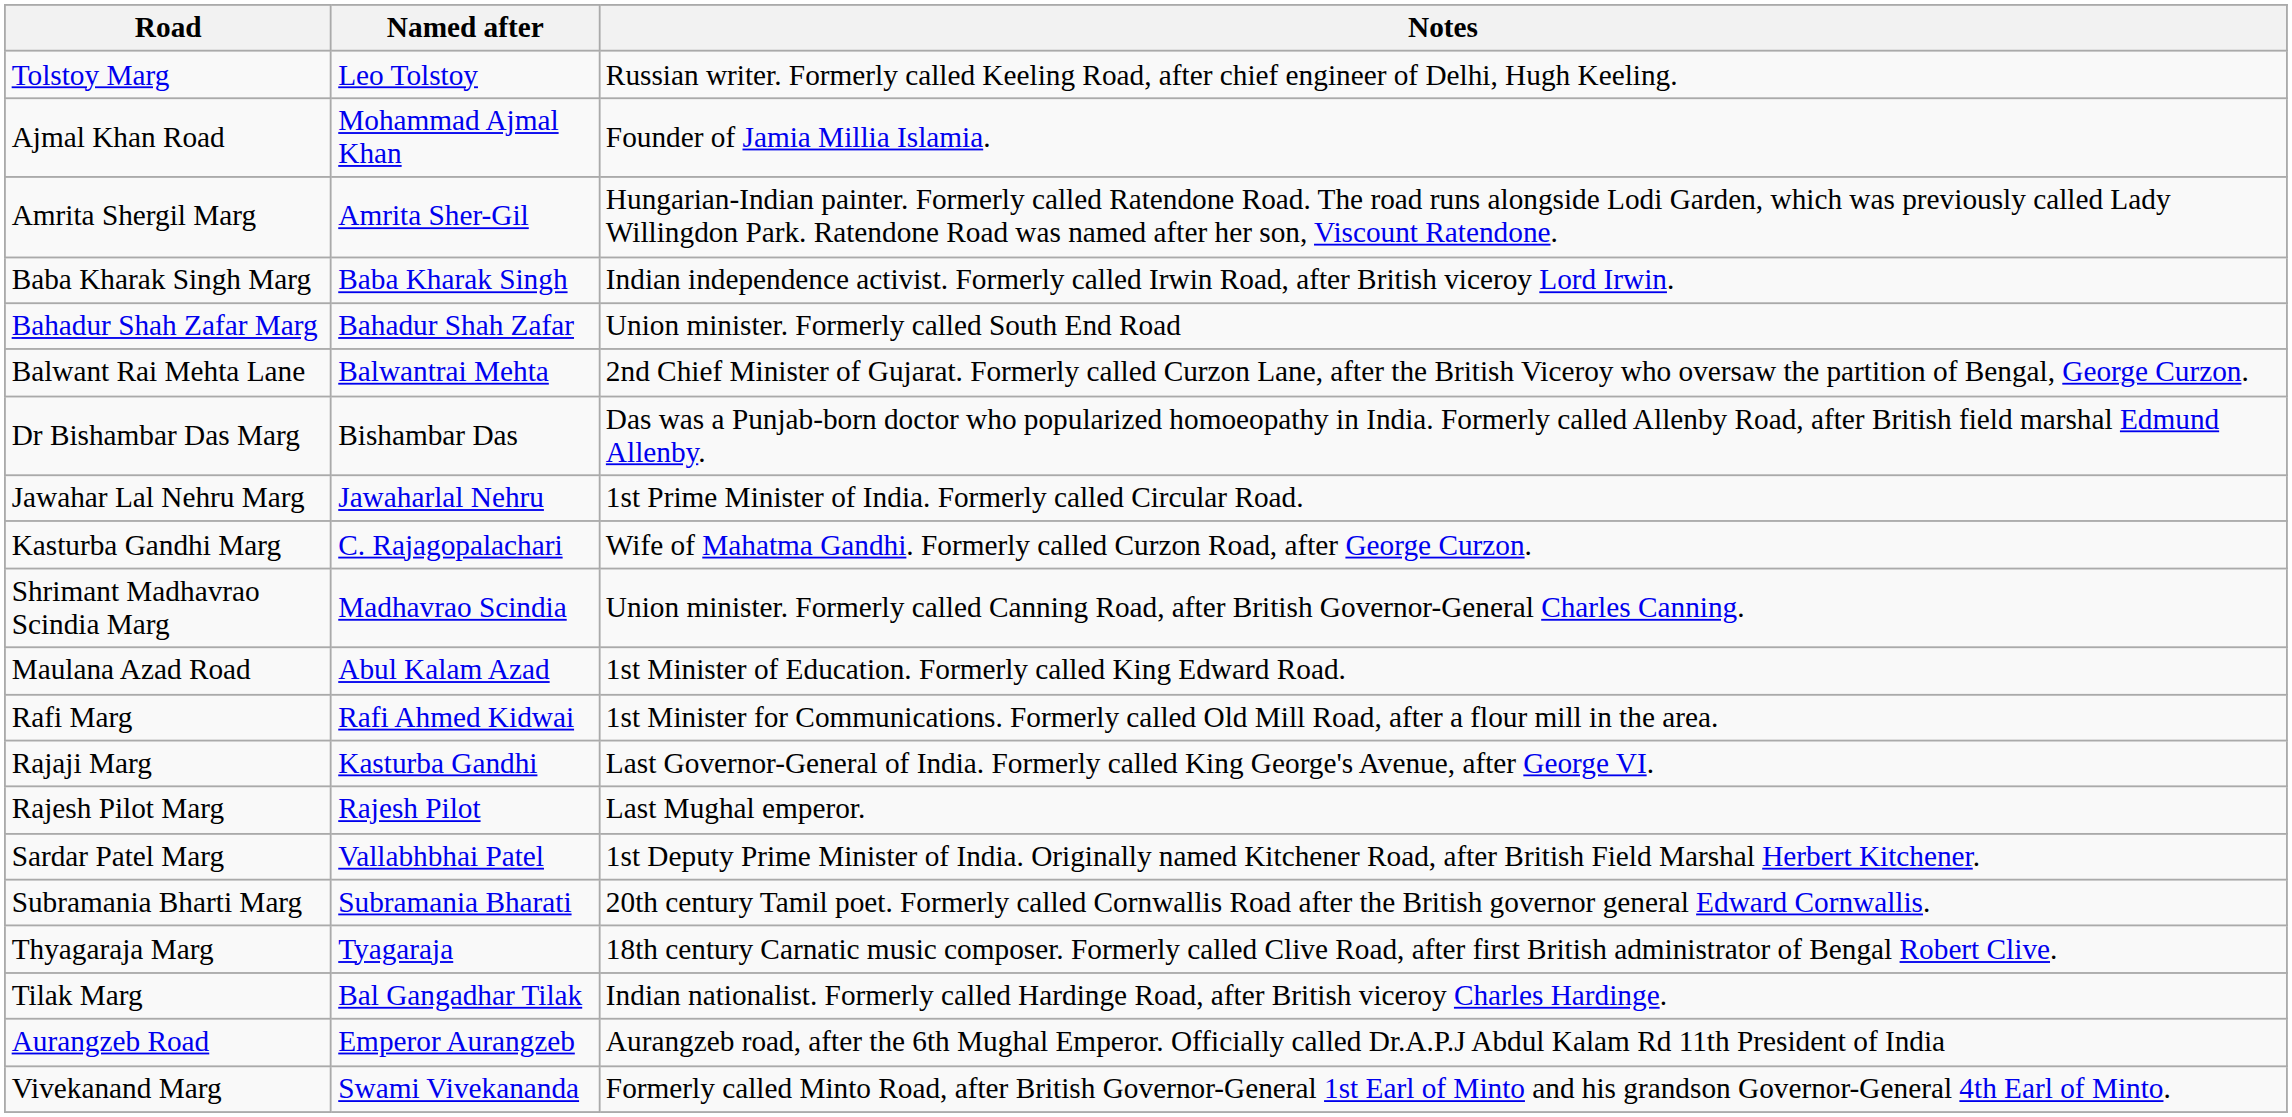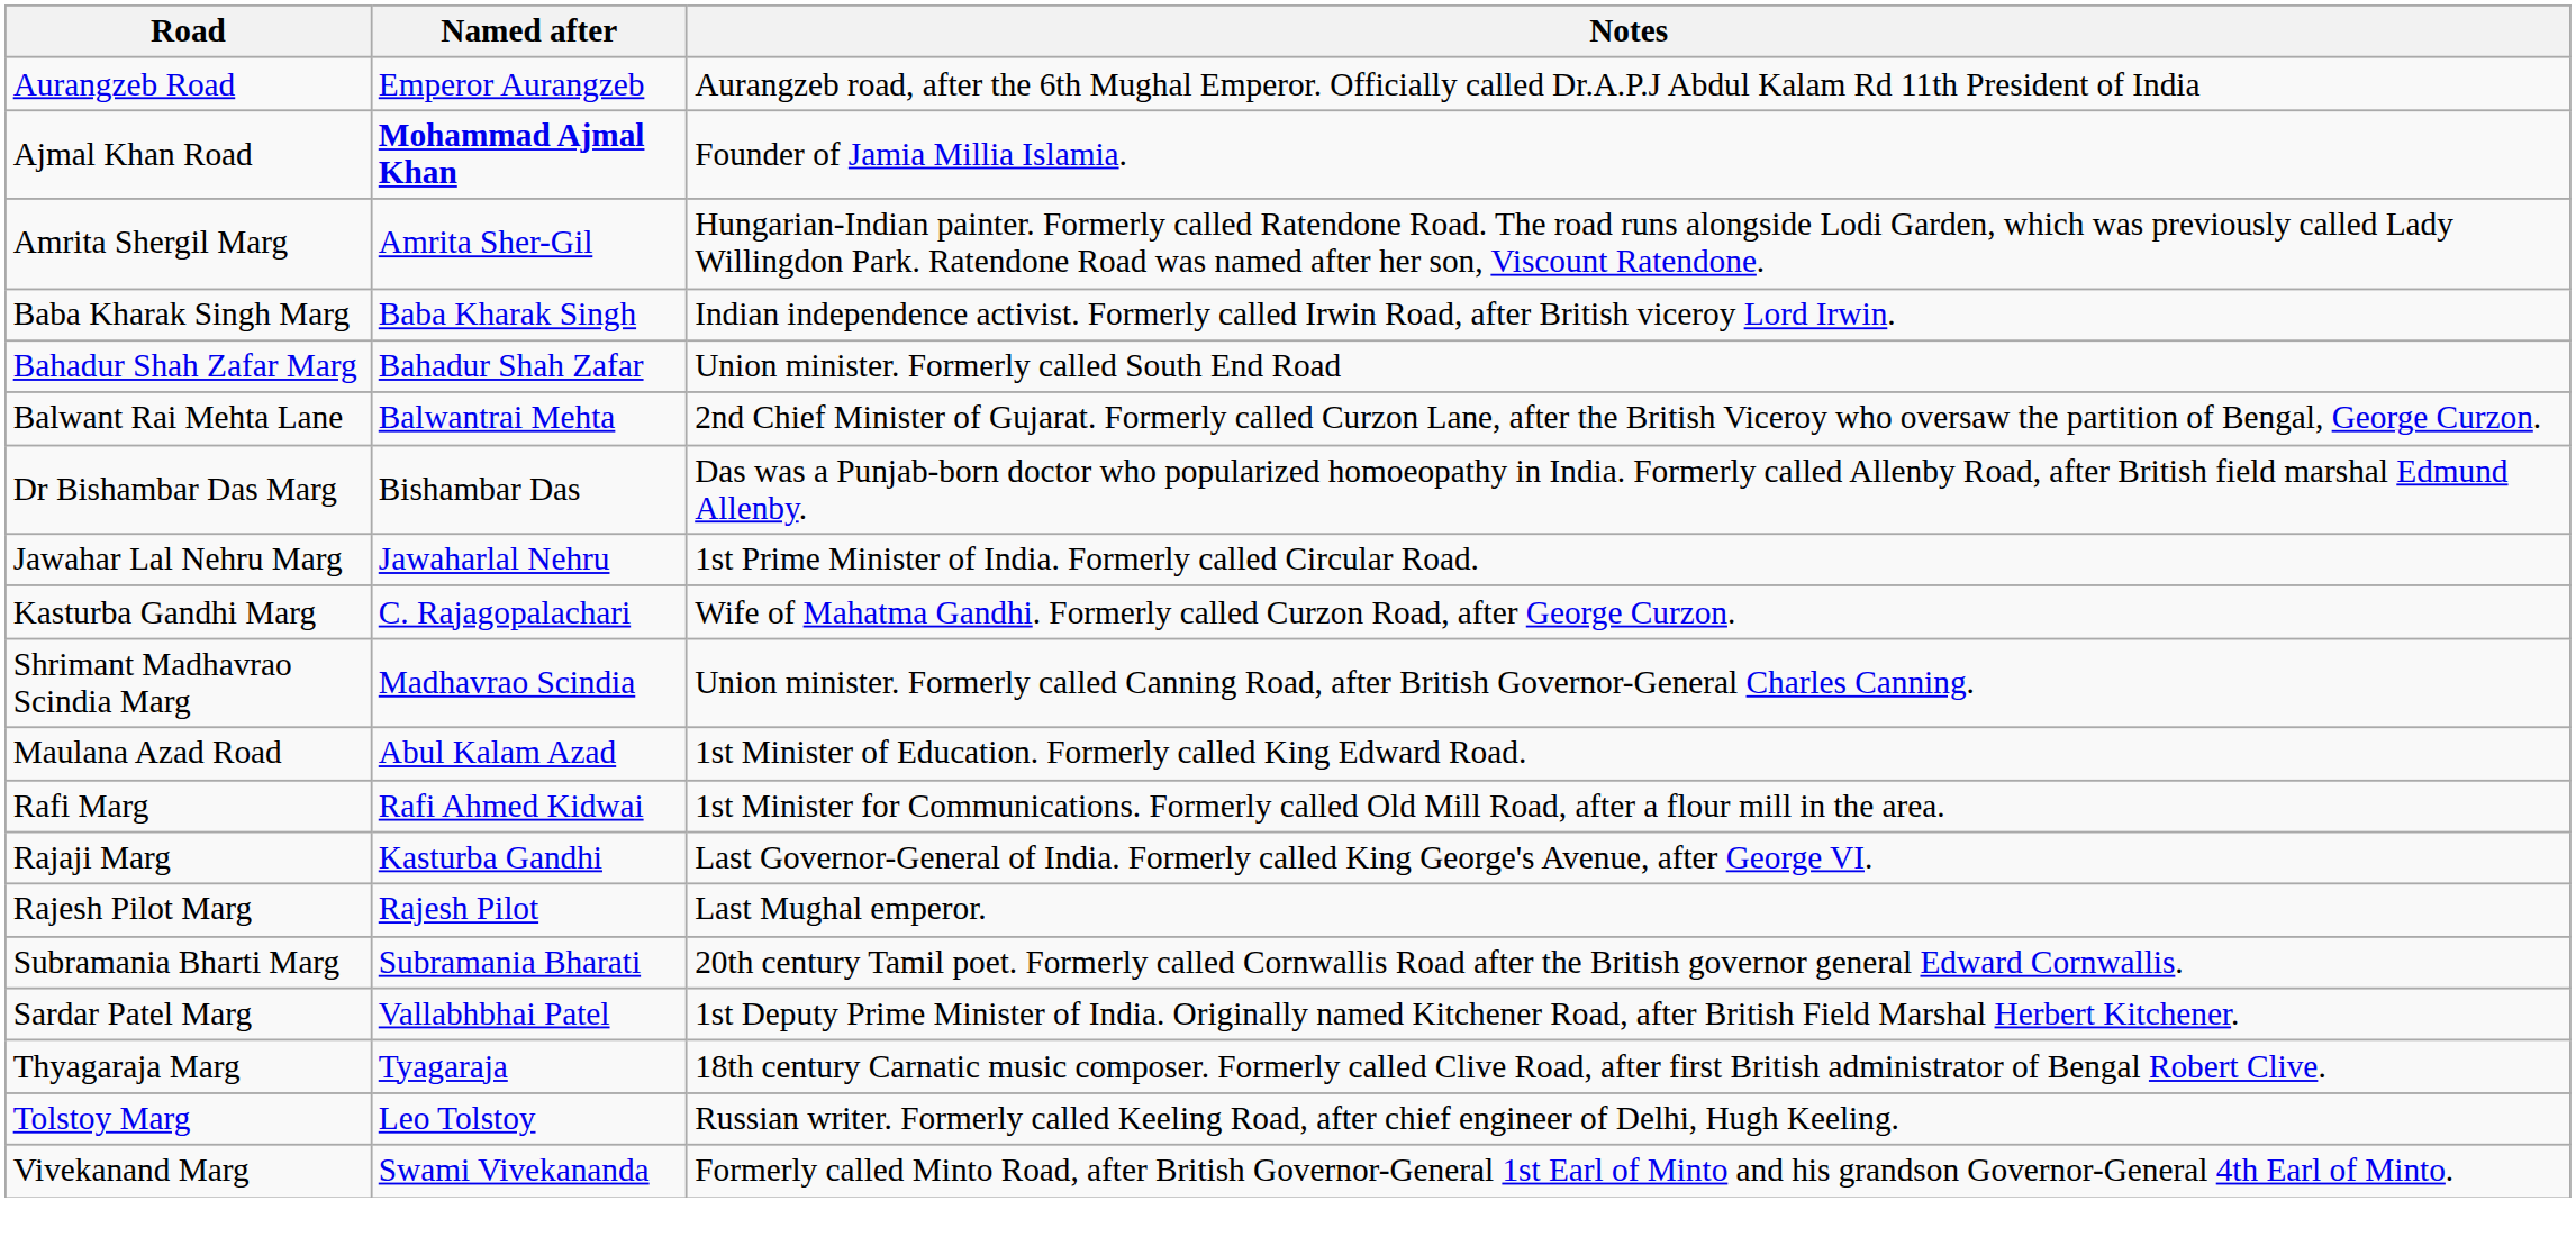rows swapped: Aurangzeb Road <-> Tolstoy Marg
Ajmal Khan Road | Named after: normal -> bold
rows swapped: Sardar Patel Marg <-> Subramania Bharti Marg
- row: Tilak Marg | Bal Gangadhar Tilak | Indian nationalist. Formerly called Hardinge Road, after British viceroy Charles Hardinge.
